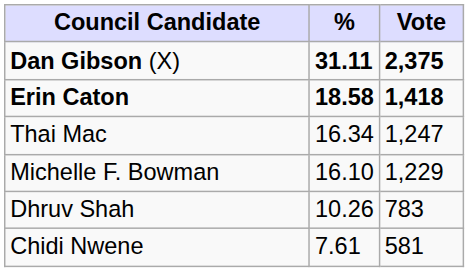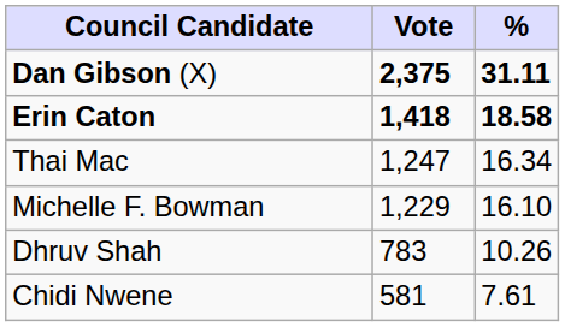columns swapped: Vote <-> %
